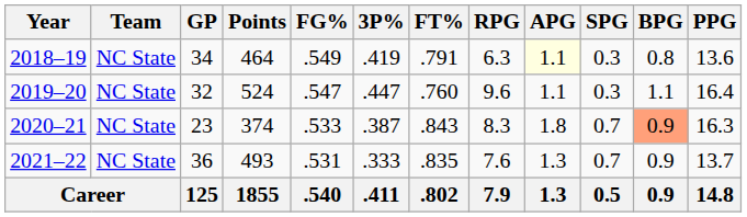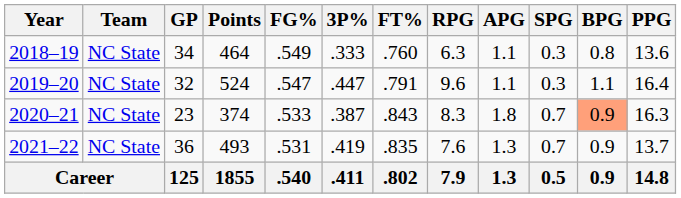2018–19 | 3P%: .419 -> .333
2018–19 | FT%: .791 -> .760
2018–19 | APG: lightyellow background -> no background
2019–20 | FT%: .760 -> .791
2021–22 | 3P%: .333 -> .419
